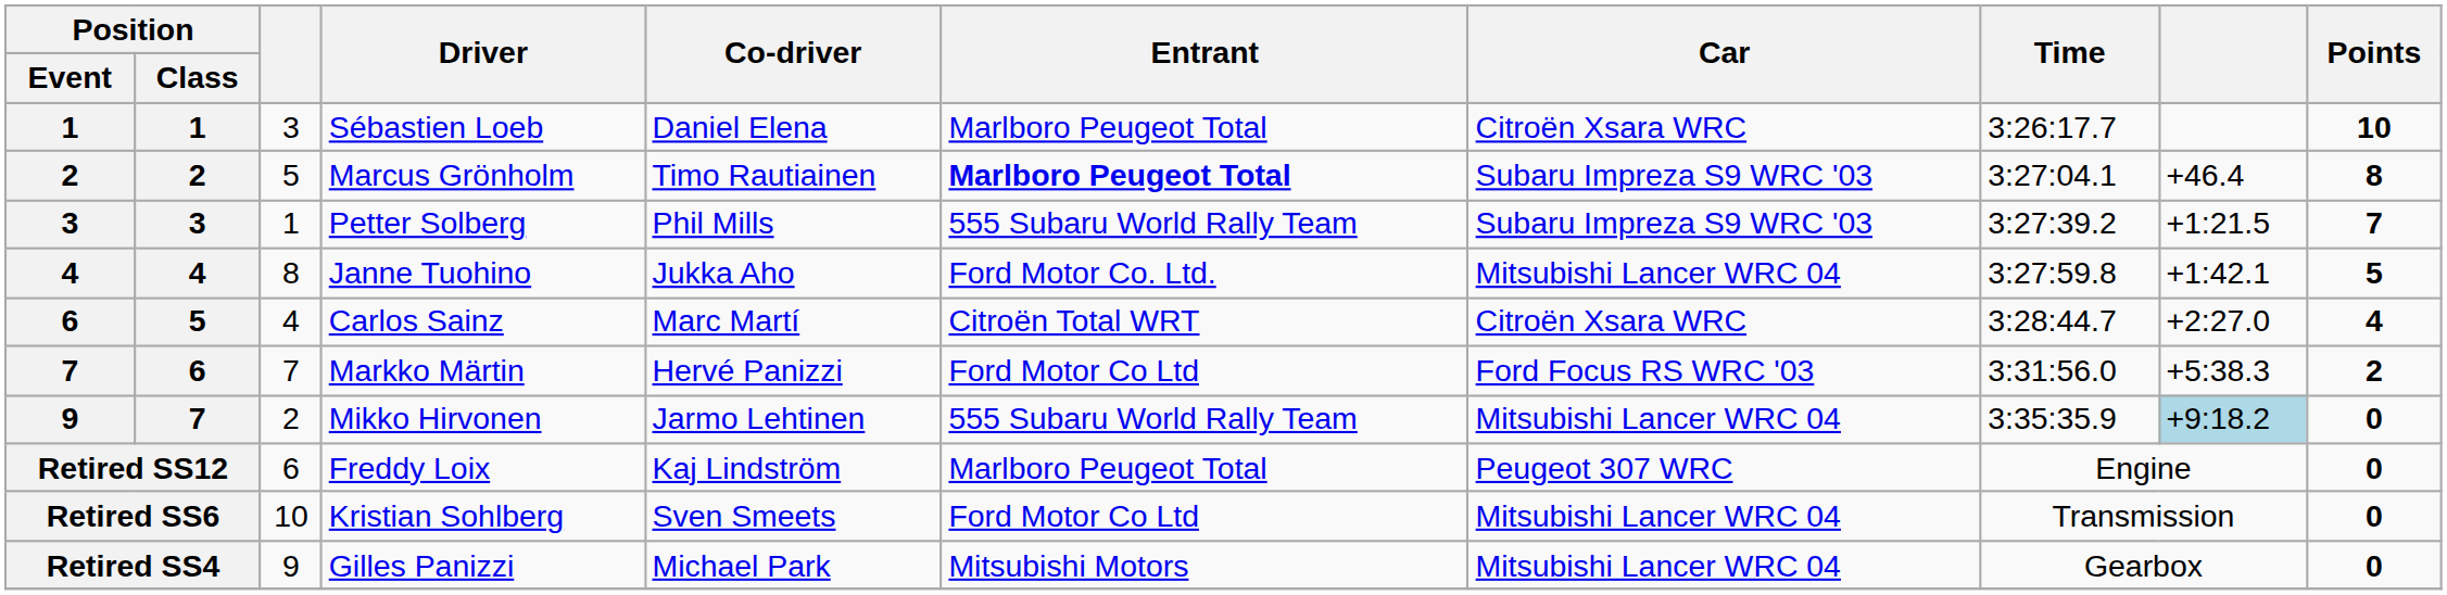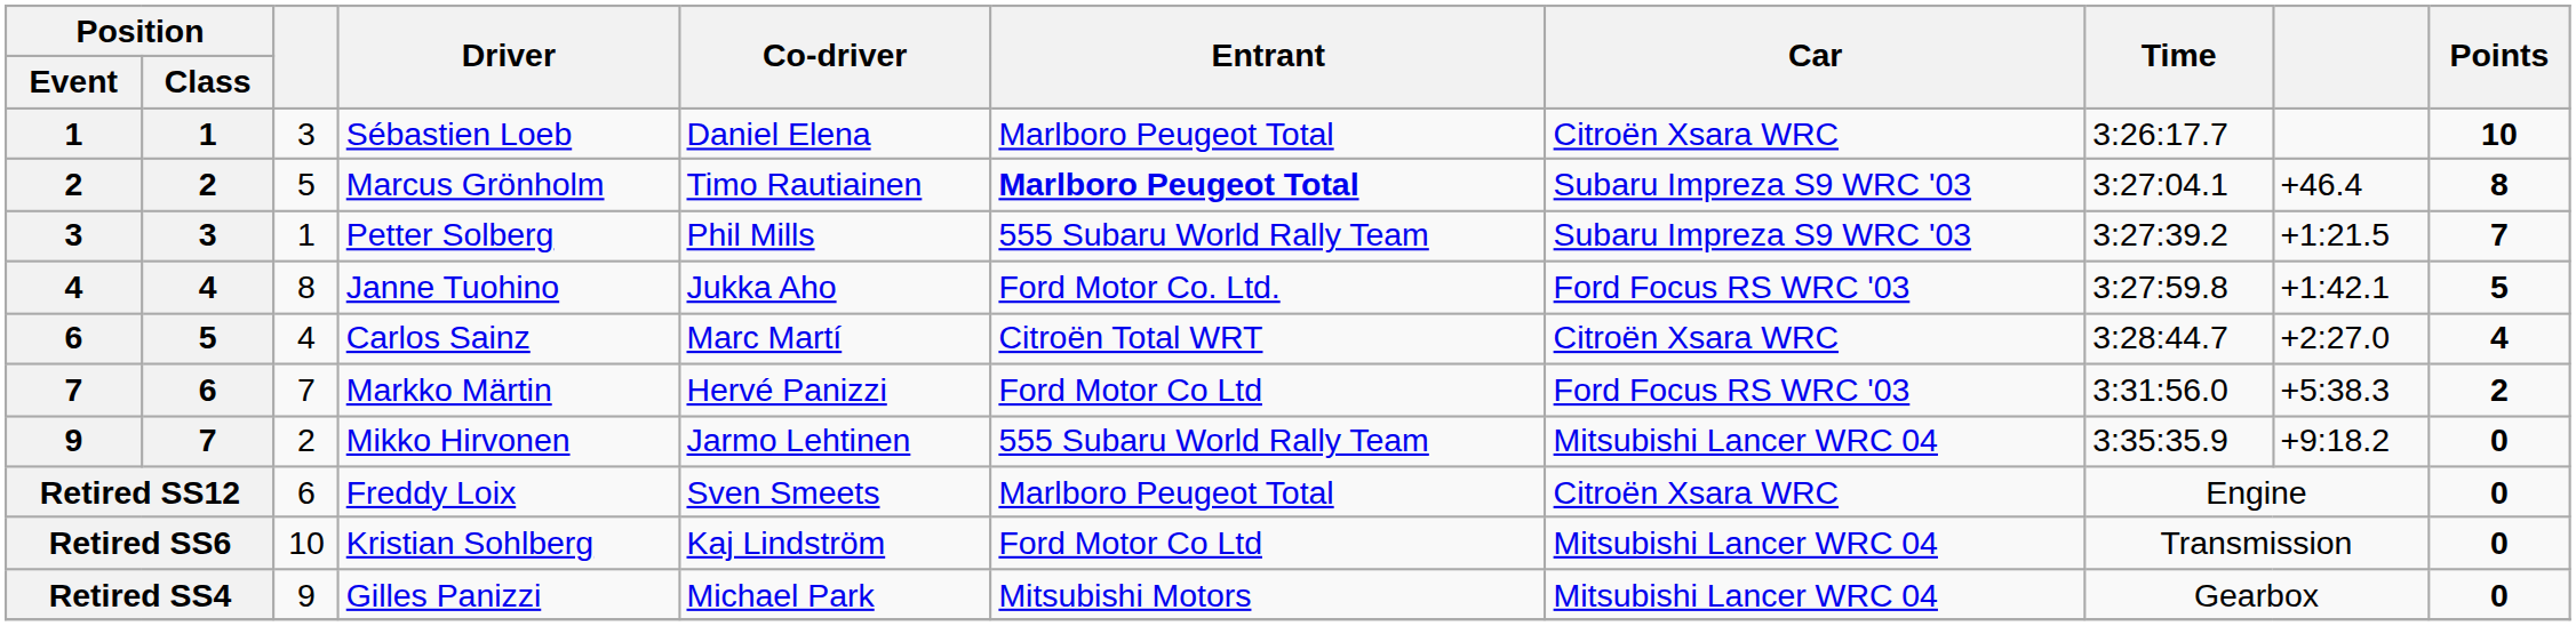Janne Tuohino | Car: Mitsubishi Lancer WRC 04 -> Ford Focus RS WRC '03
Mikko Hirvonen | column 9: lightblue background -> no background
Freddy Loix | Co-driver: Kaj Lindström -> Sven Smeets
Freddy Loix | Car: Peugeot 307 WRC -> Citroën Xsara WRC
Kristian Sohlberg | Co-driver: Sven Smeets -> Kaj Lindström
